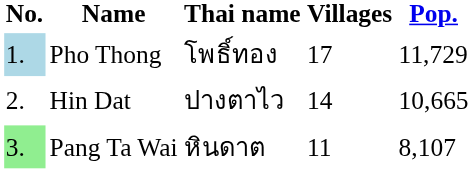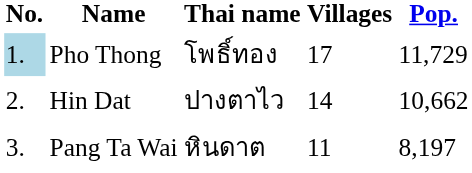Hin Dat | Pop.: 10,665 -> 10,662
Pang Ta Wai | No.: lightgreen background -> no background
Pang Ta Wai | Pop.: 8,107 -> 8,197
